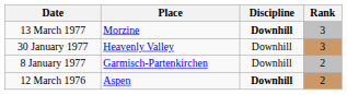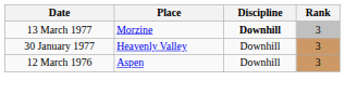- row: 8 January 1977 | Garmisch-Partenkirchen | Downhill | 2
12 March 1976 | Discipline: bold -> normal
12 March 1976 | Rank: 2 -> 3
